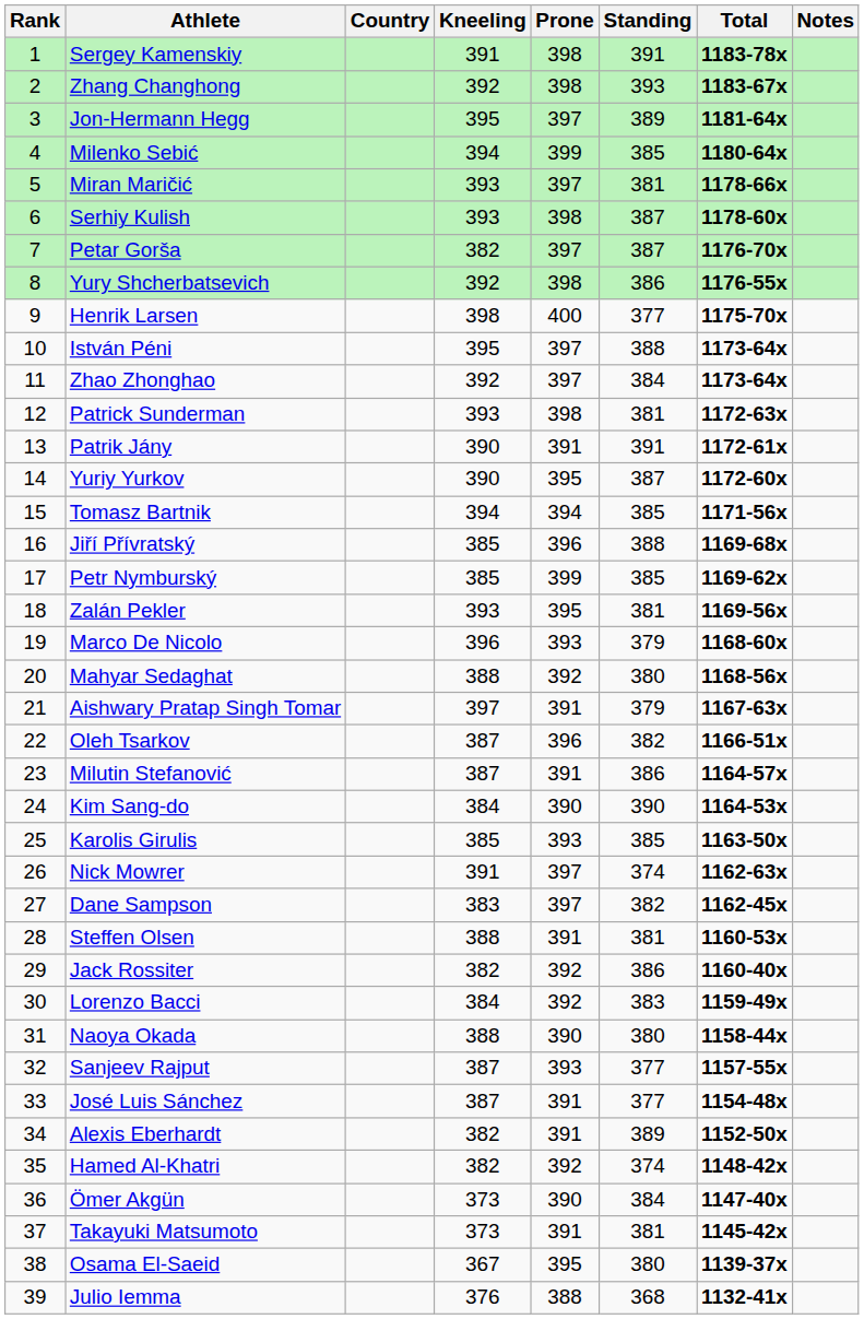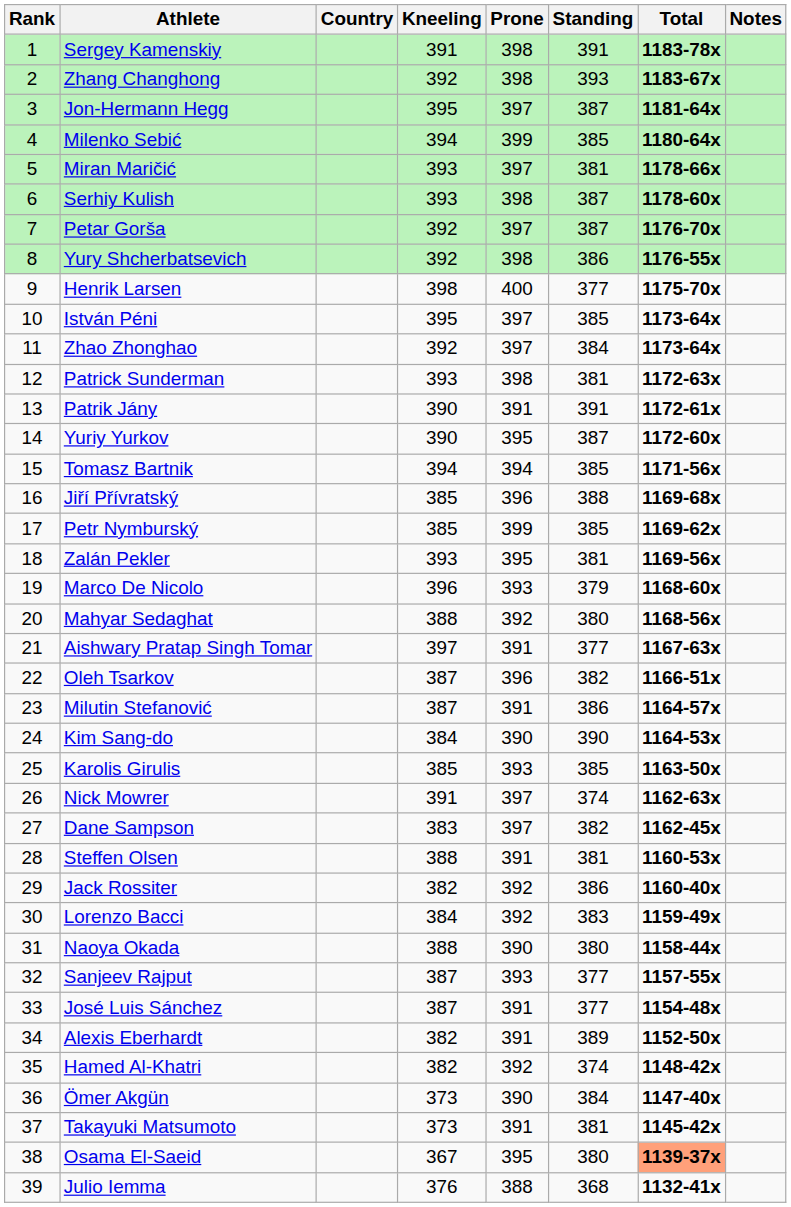Jon-Hermann Hegg | Standing: 389 -> 387
Petar Gorša | Kneeling: 382 -> 392
István Péni | Standing: 388 -> 385
Aishwary Pratap Singh Tomar | Standing: 379 -> 377
Osama El-Saeid | Total: no background -> lightsalmon background
